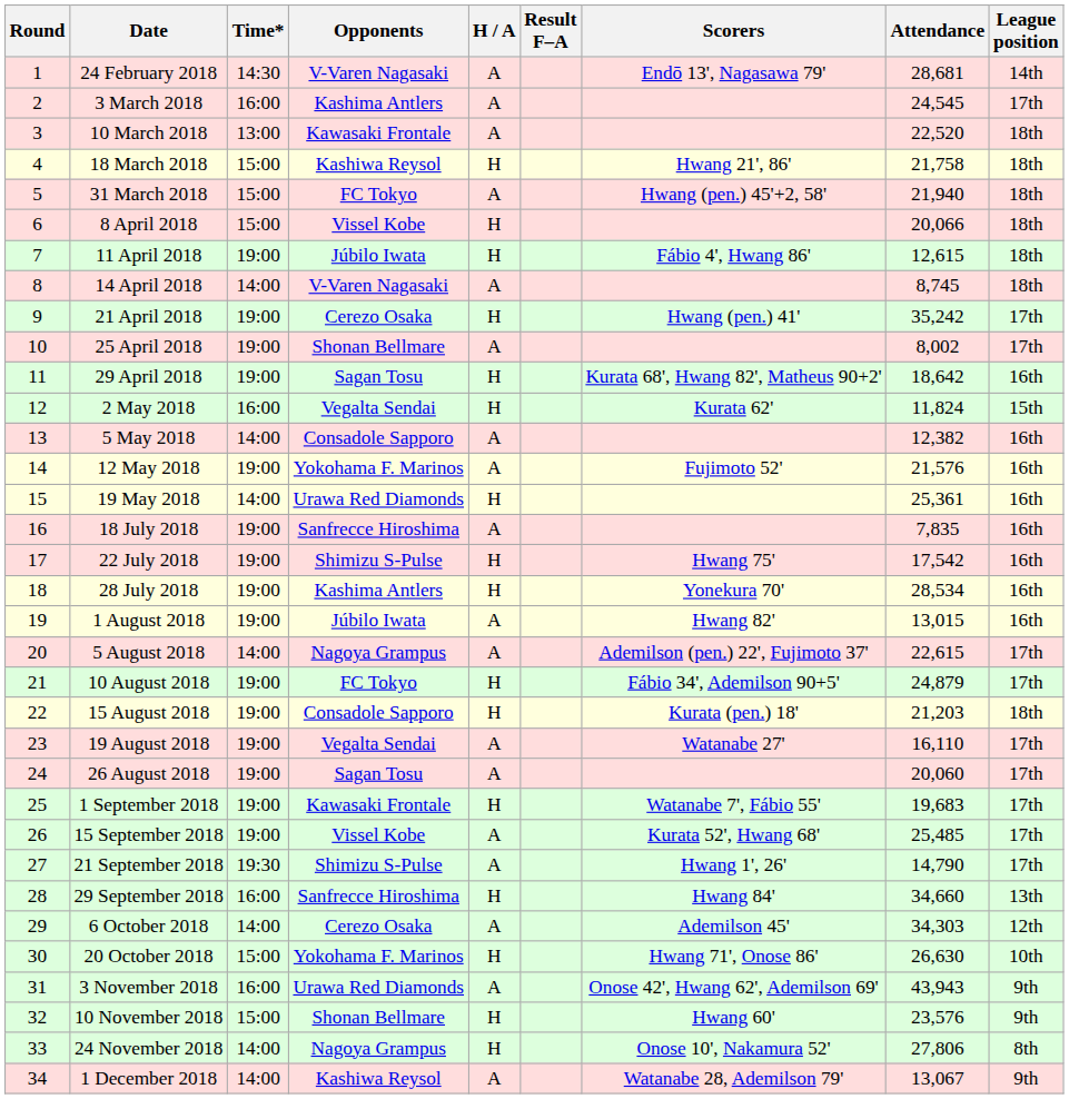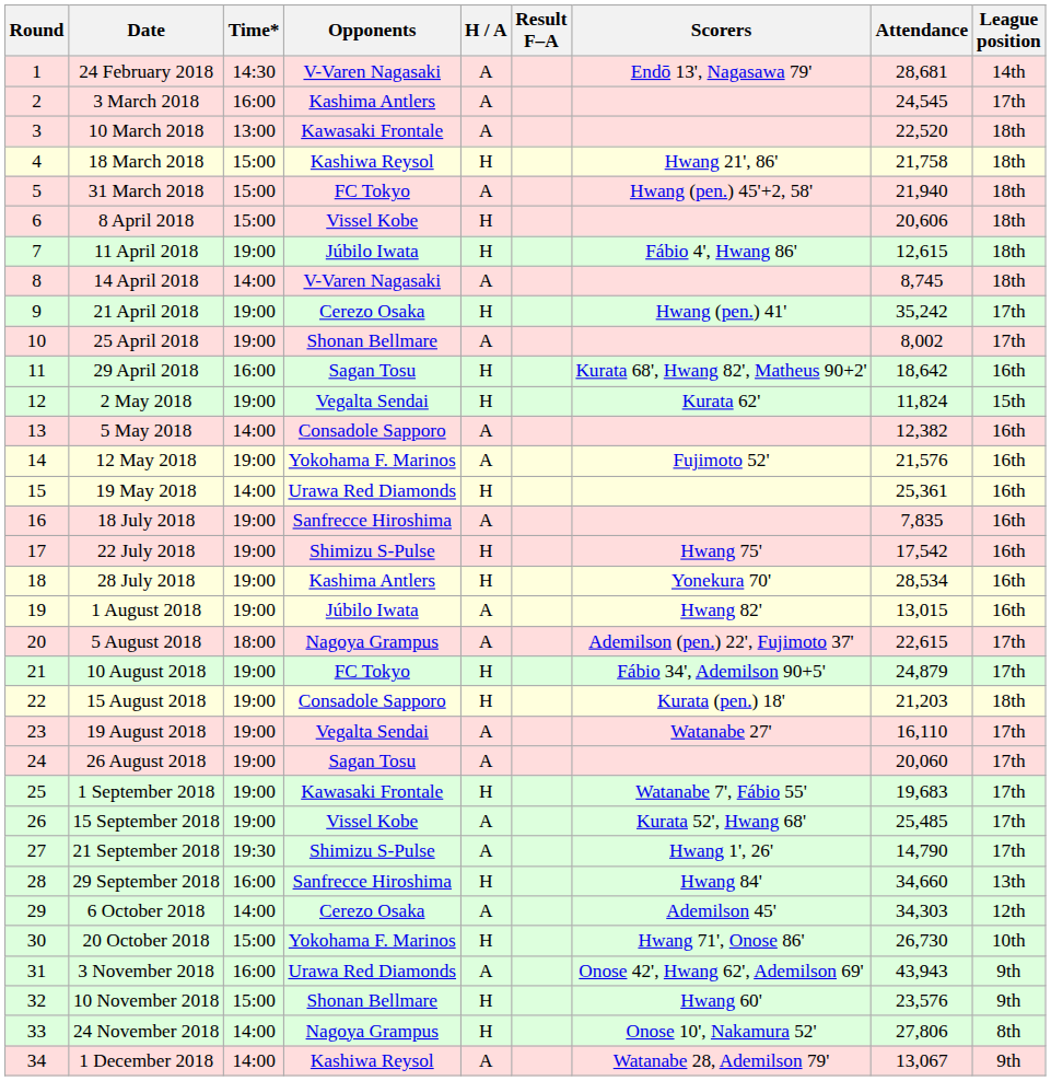8 April 2018 | Attendance: 20,066 -> 20,606
29 April 2018 | Time*: 19:00 -> 16:00
2 May 2018 | Time*: 16:00 -> 19:00
5 August 2018 | Time*: 14:00 -> 18:00
20 October 2018 | Attendance: 26,630 -> 26,730
